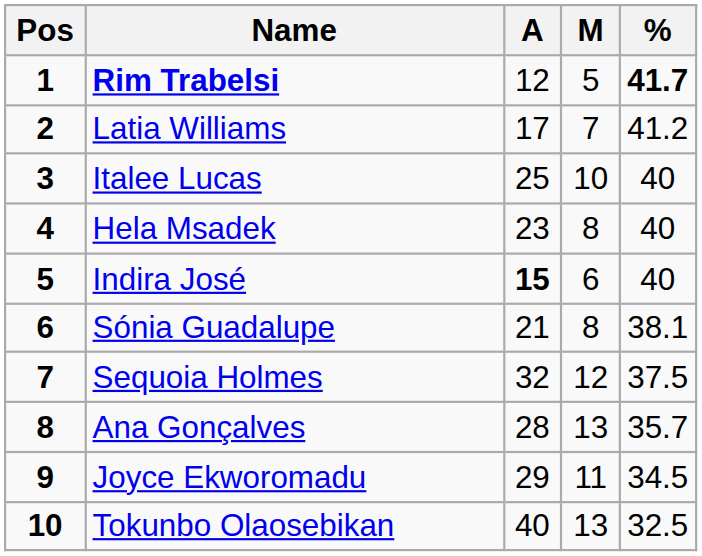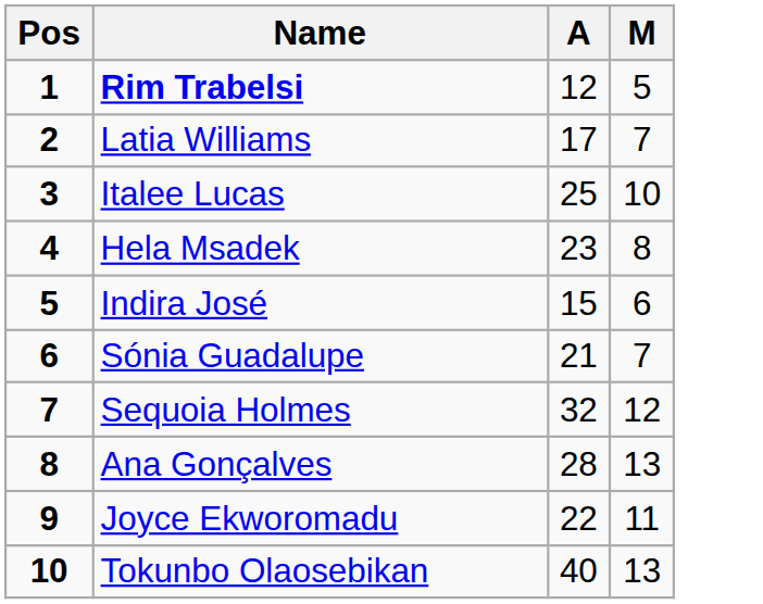- column: % | 41.7 | 41.2 | 40 | 40 | 40 | 38.1 | 37.5 | 35.7 | 34.5 | 32.5
Indira José | A: bold -> normal
Sónia Guadalupe | M: 8 -> 7
Joyce Ekworomadu | A: 29 -> 22
